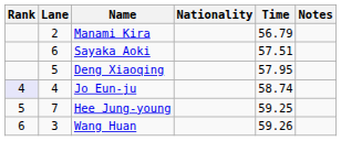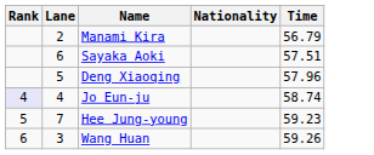- column: Notes
Deng Xiaoqing | Time: 57.95 -> 57.96
Hee Jung-young | Time: 59.25 -> 59.23
